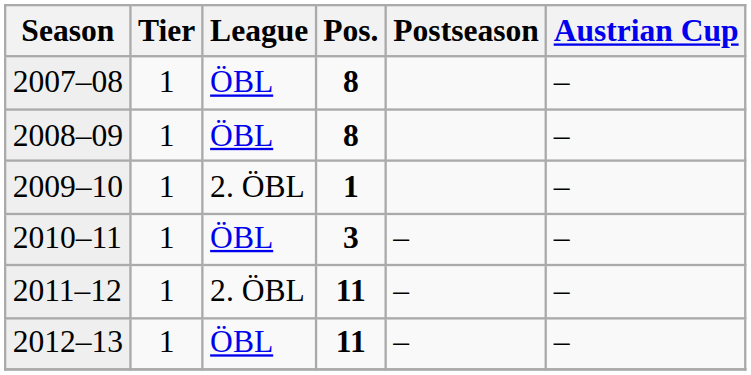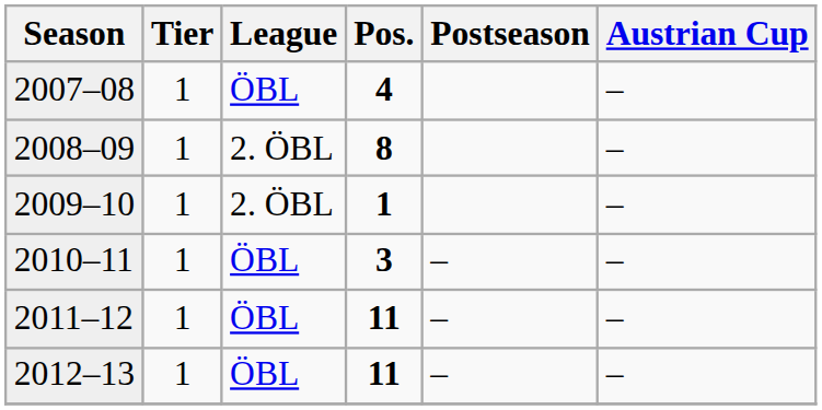2007–08 | Pos.: 8 -> 4
2008–09 | League: ÖBL -> 2. ÖBL
2011–12 | League: 2. ÖBL -> ÖBL
